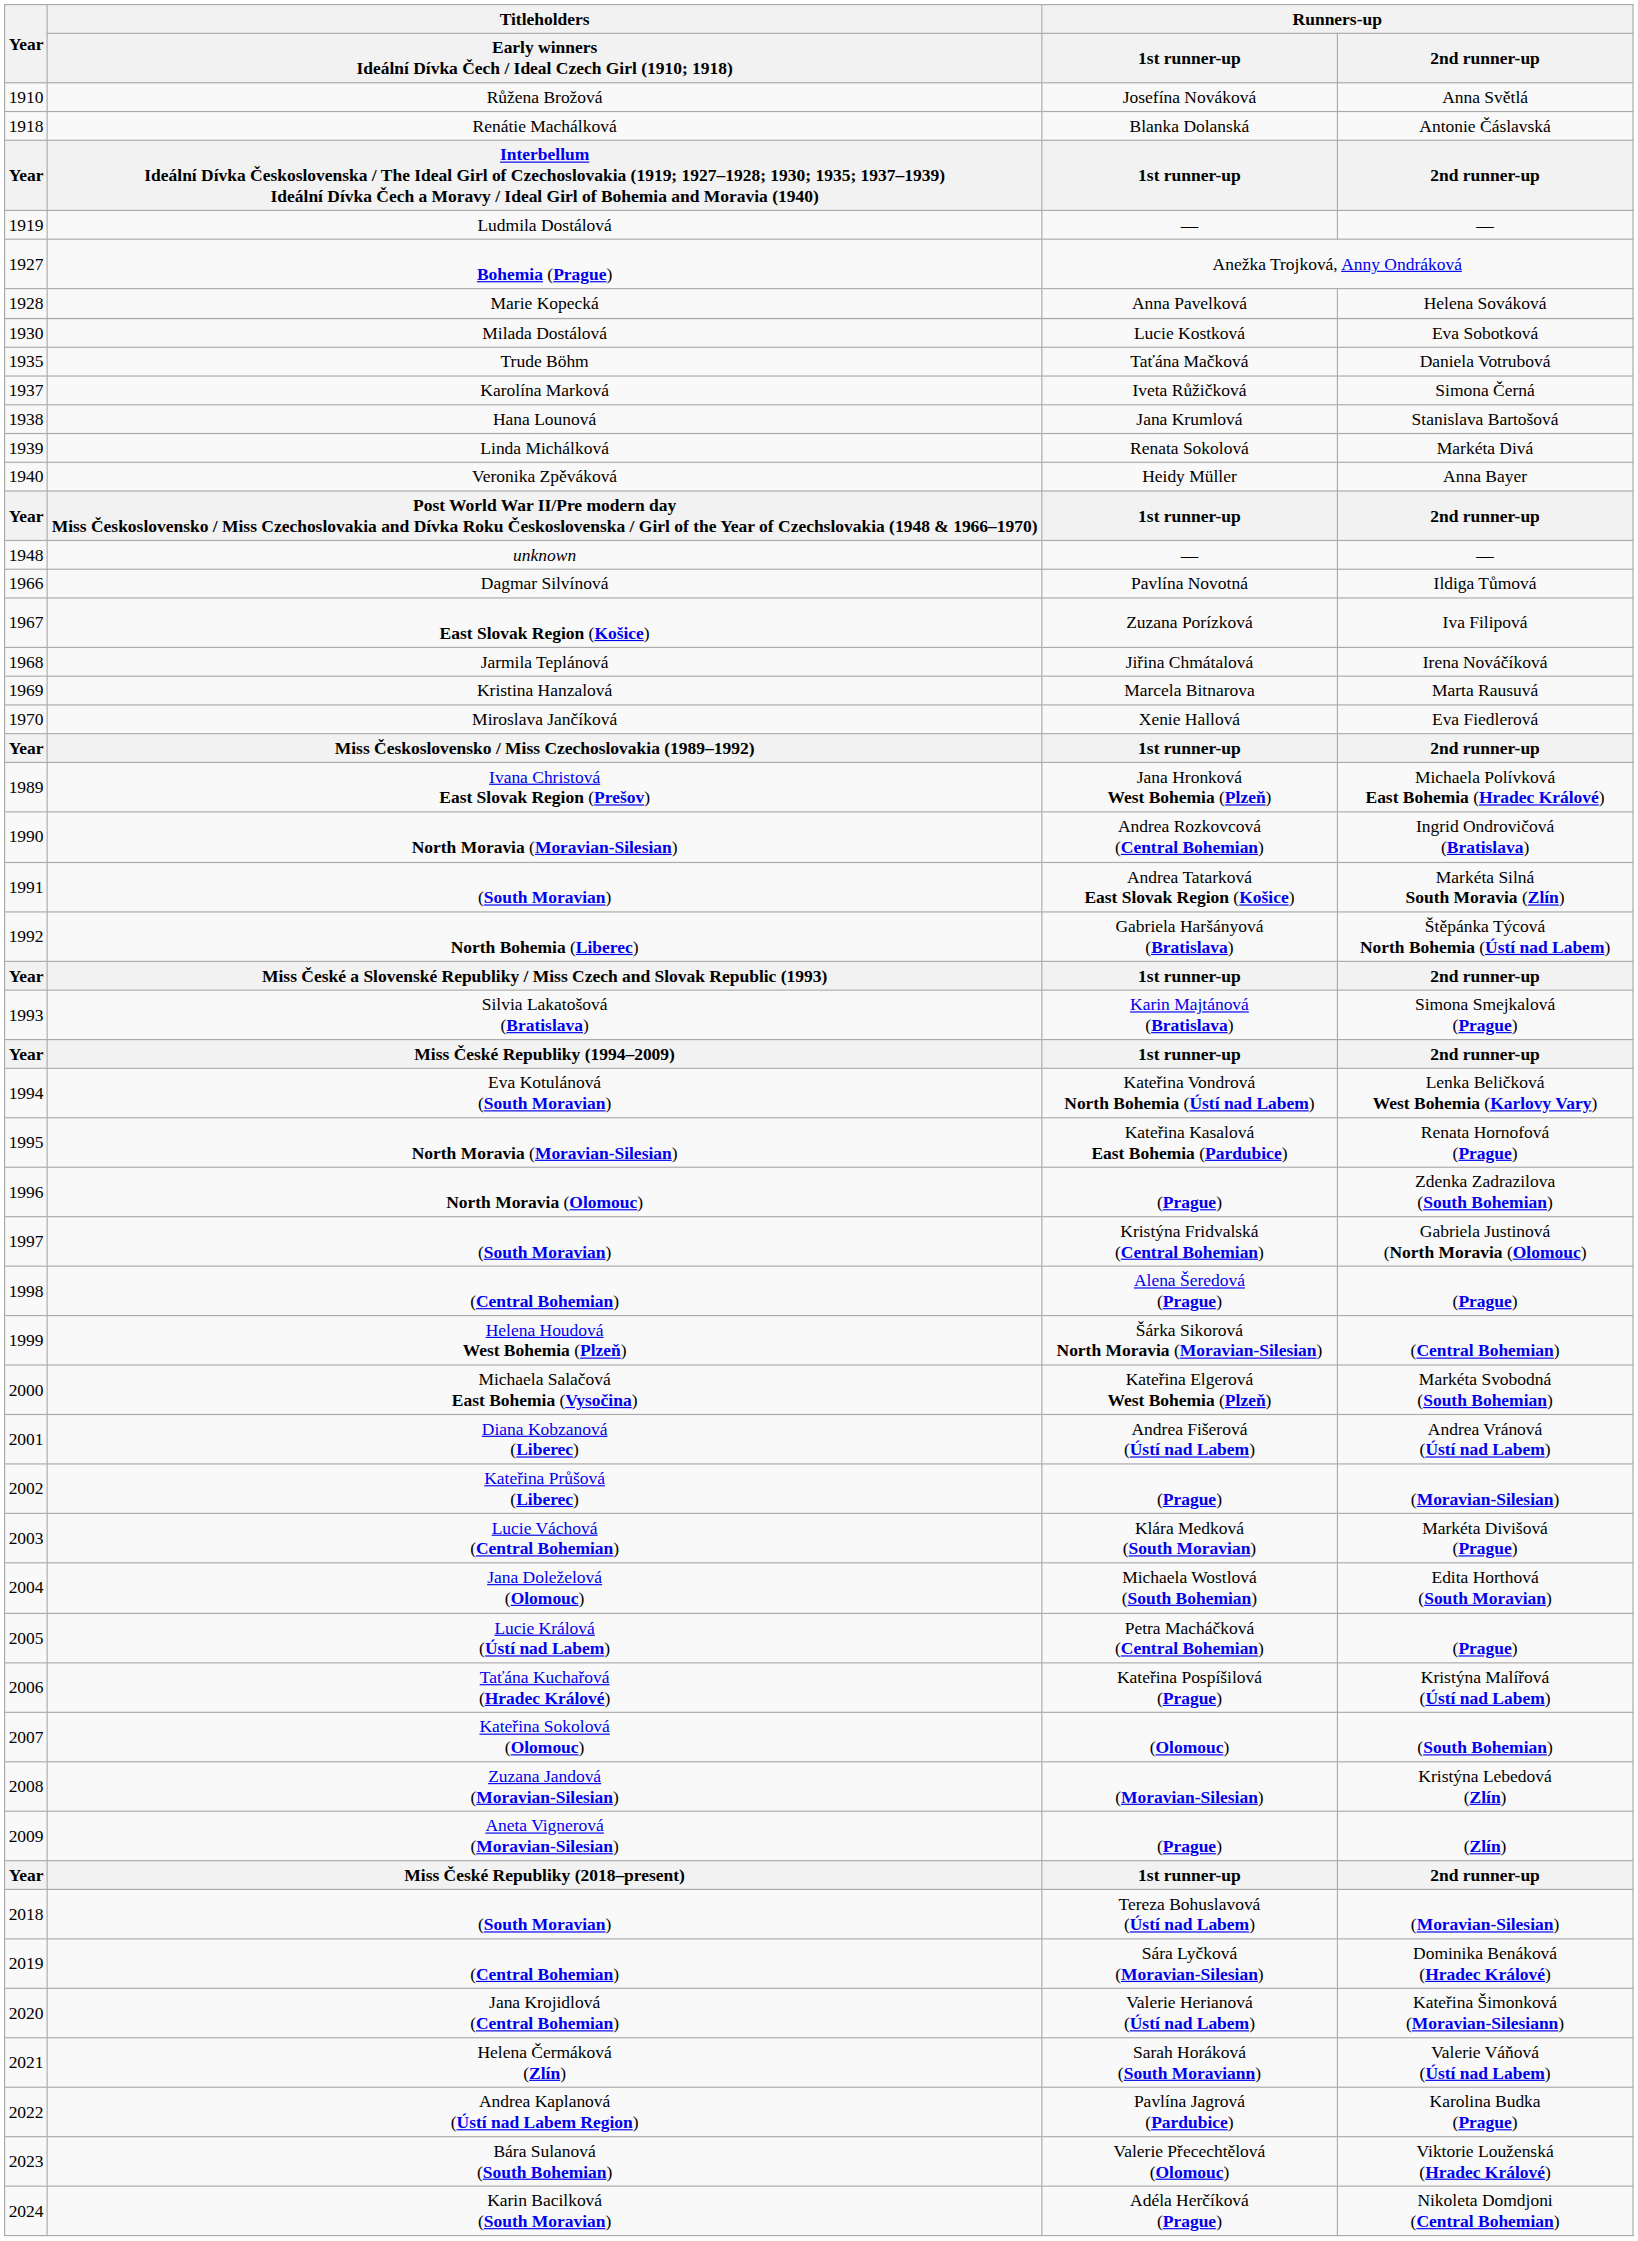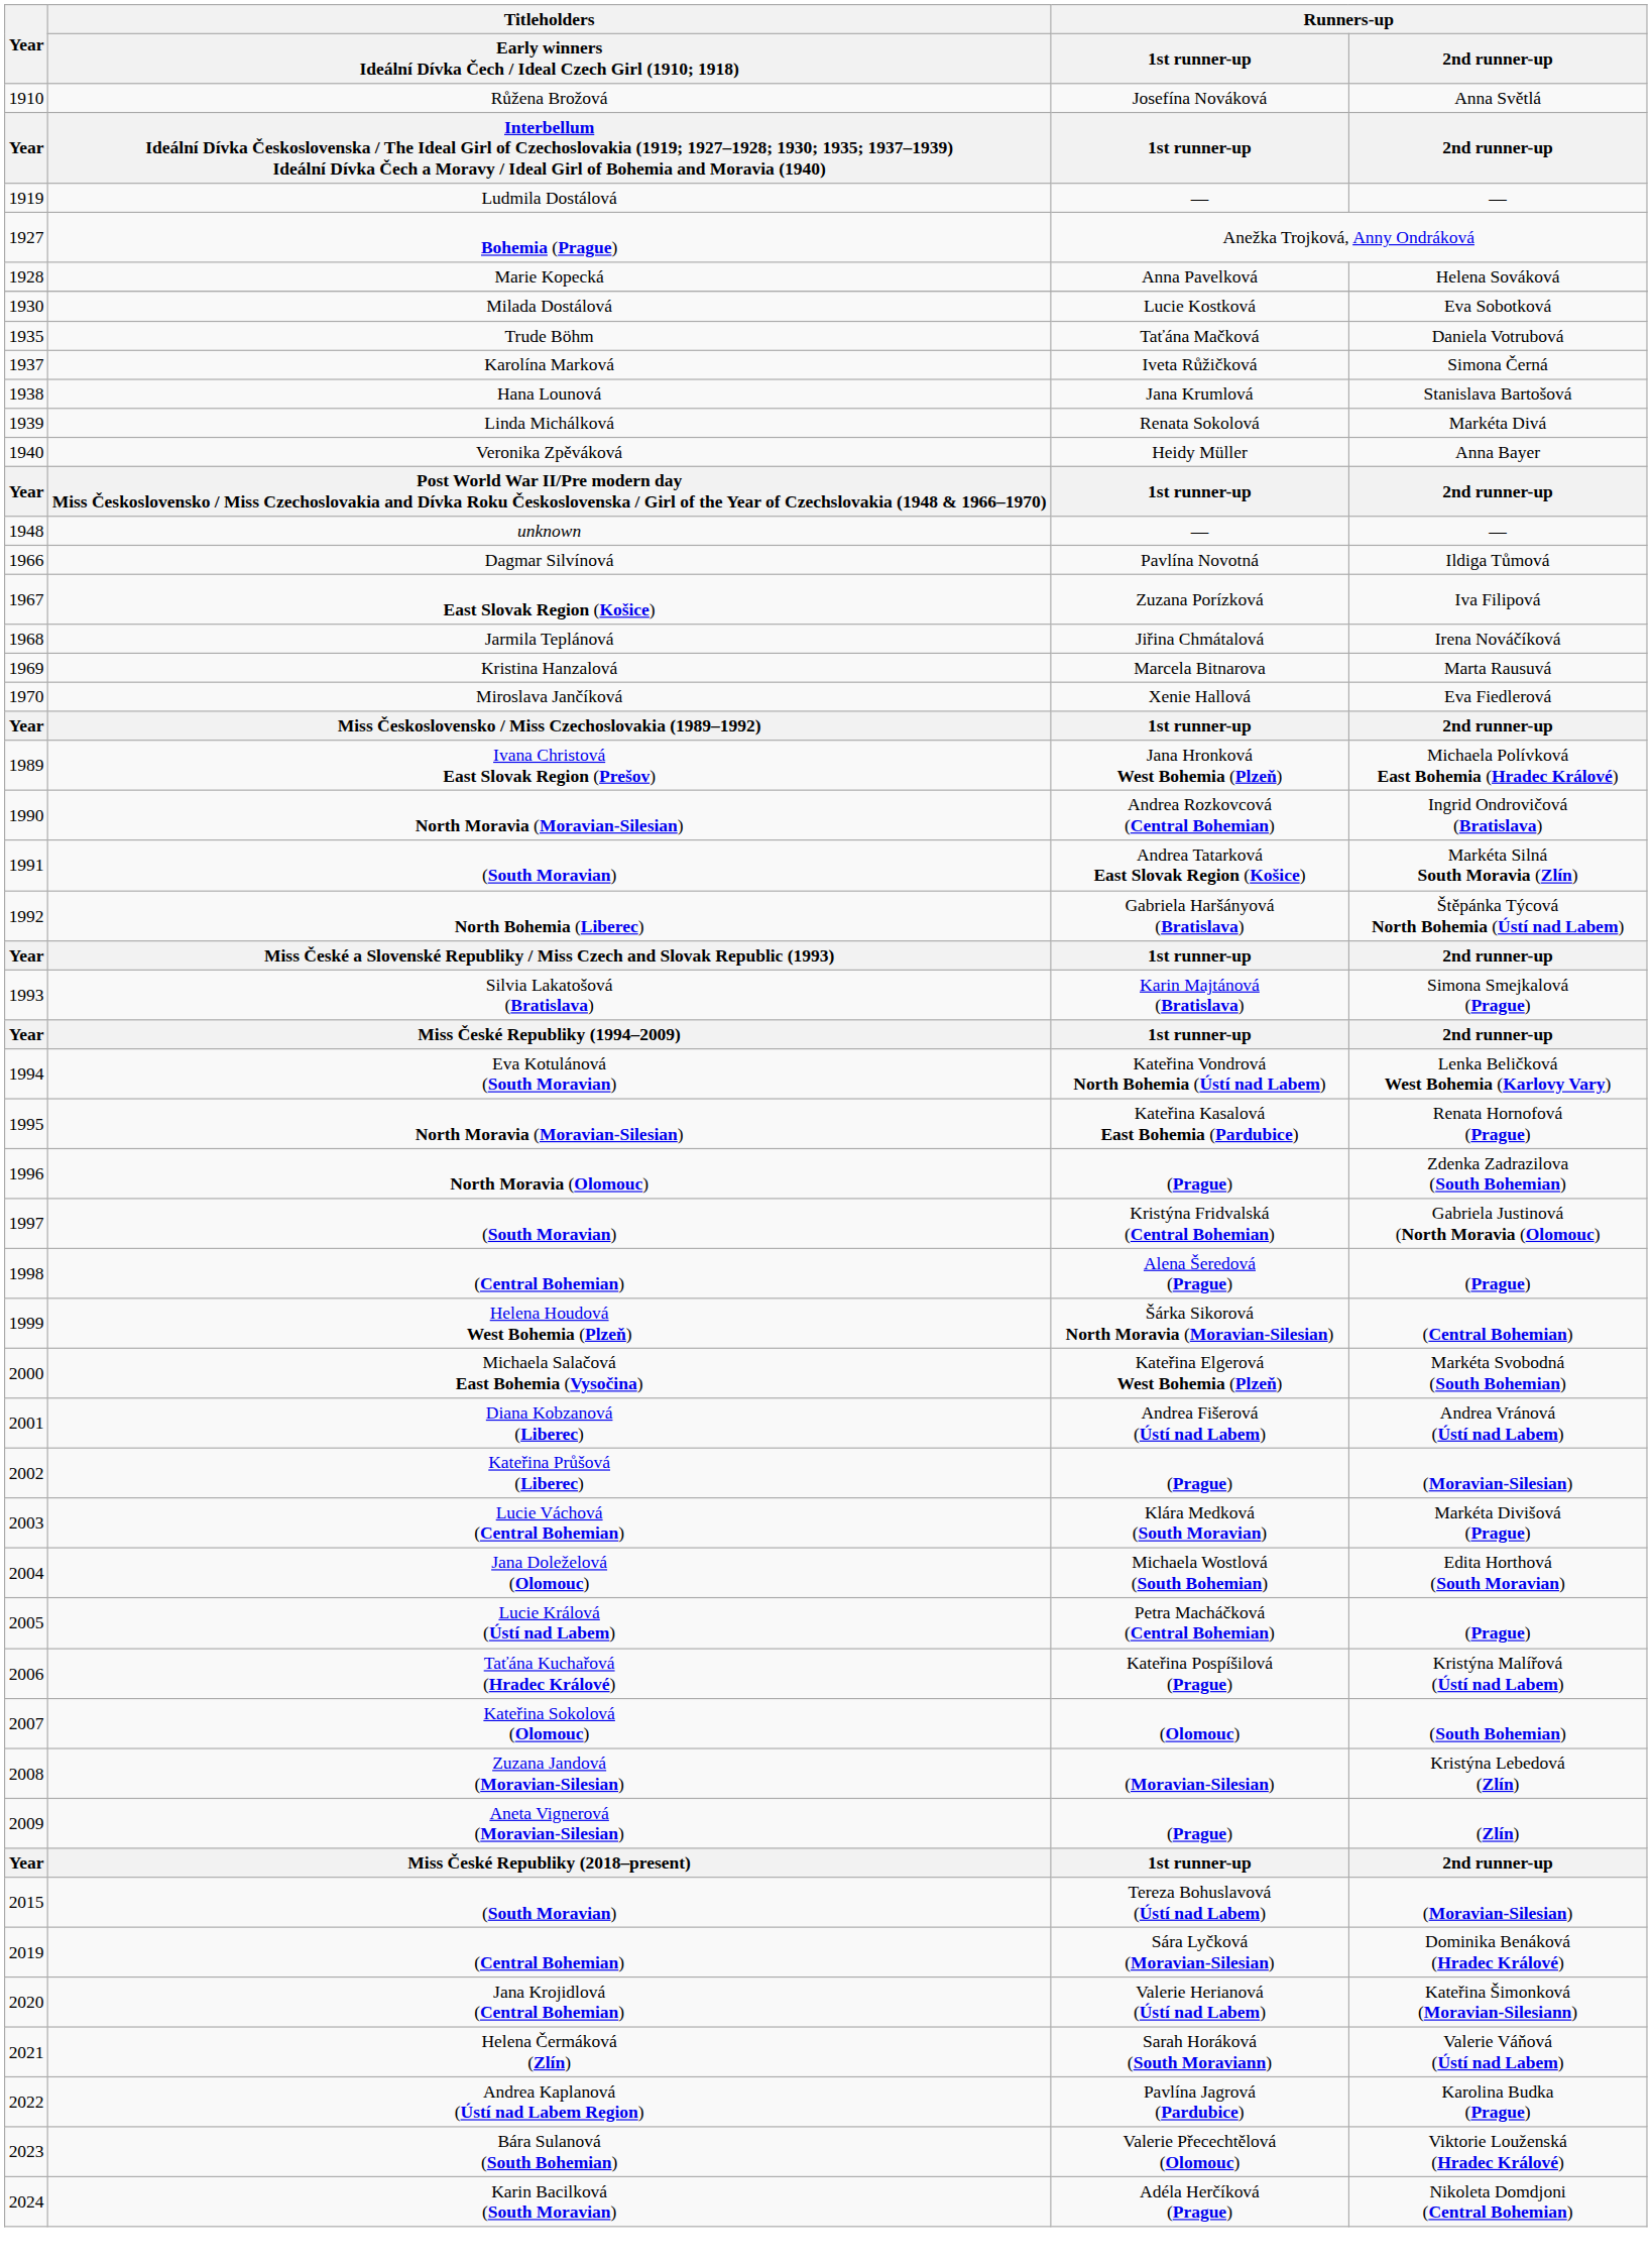- row: 1918 | Renátie Machálková | Blanka Dolanská | Antonie Čáslavská
Tereza Bohuslavová (Ústí nad Labem) | Year: 2018 -> 2015
